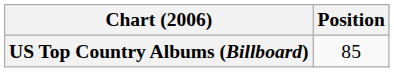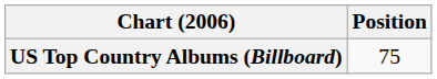US Top Country Albums (Billboard) | Position: 85 -> 75
